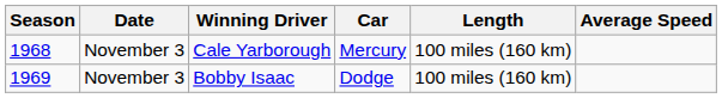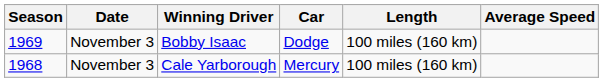rows swapped: Cale Yarborough <-> Bobby Isaac
